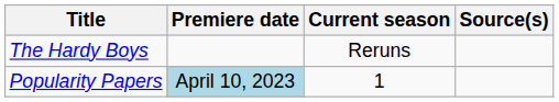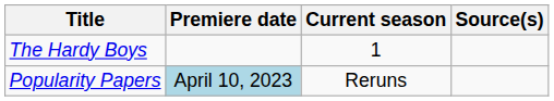The Hardy Boys | Current season: Reruns -> 1
Popularity Papers | Current season: 1 -> Reruns
